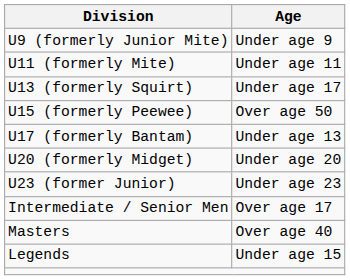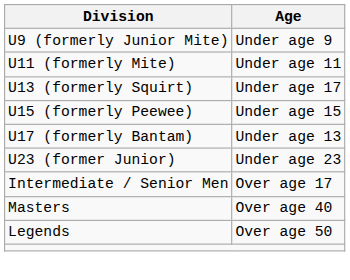U15 (formerly Peewee) | Age: Over age 50 -> Under age 15
- row: U20 (formerly Midget) | Under age 20
Legends | Age: Under age 15 -> Over age 50
